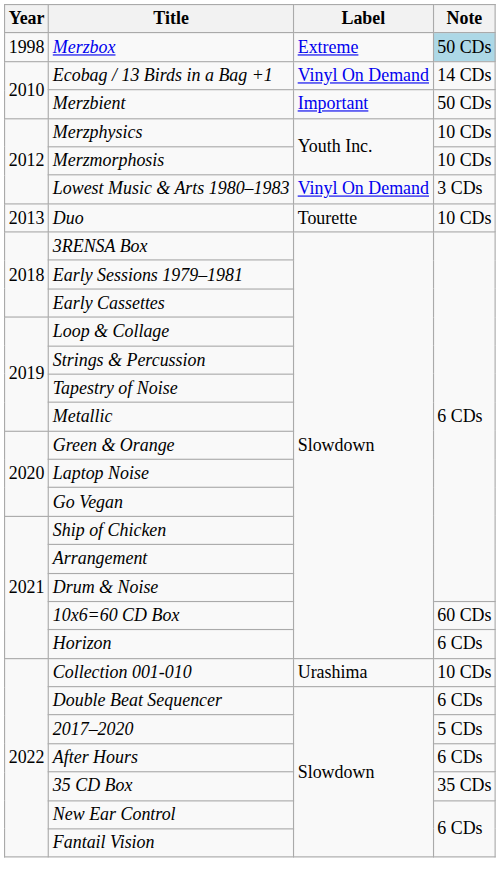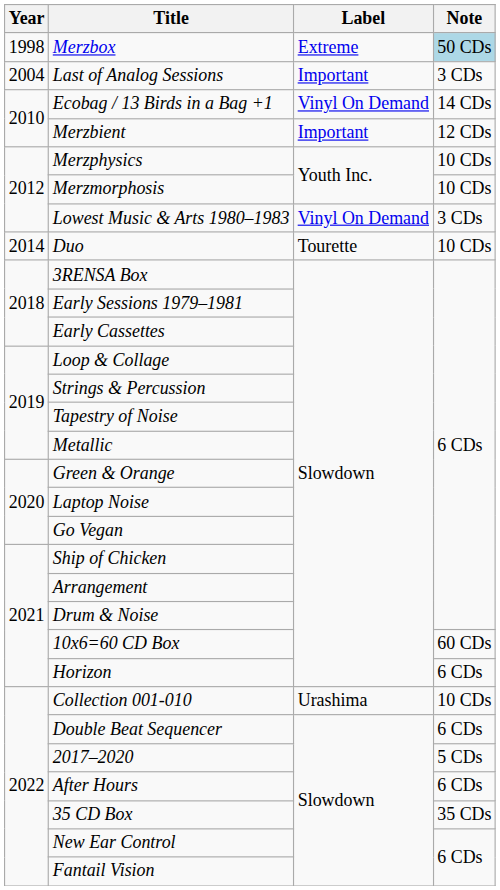+ row: 2004 | Last of Analog Sessions | Important | 3 CDs
Merzbient | Note: 50 CDs -> 12 CDs
Duo | Year: 2013 -> 2014
